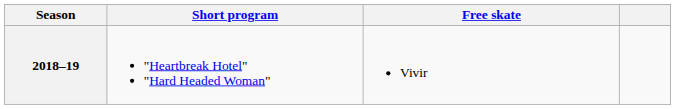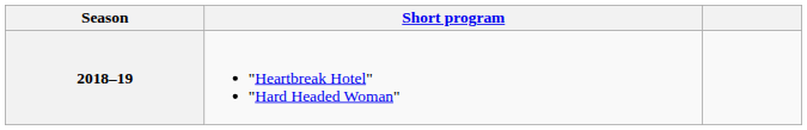- column: Free skate | Vivir
